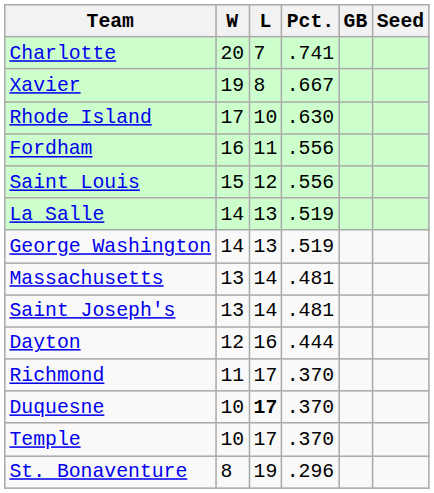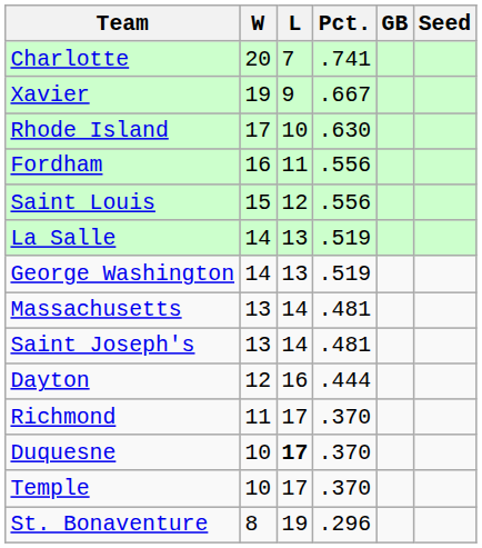Xavier | L: 8 -> 9
